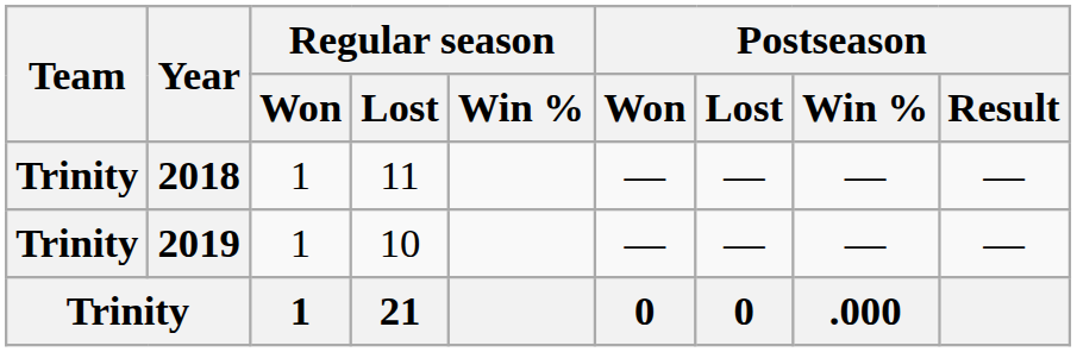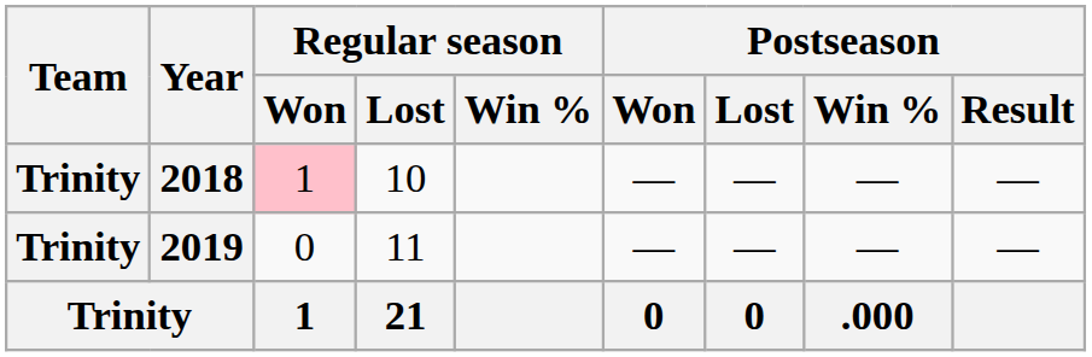2018 | Regular season / Won: no background -> pink background
2018 | Regular season / Lost: 11 -> 10
2019 | Regular season / Won: 1 -> 0
2019 | Regular season / Lost: 10 -> 11
